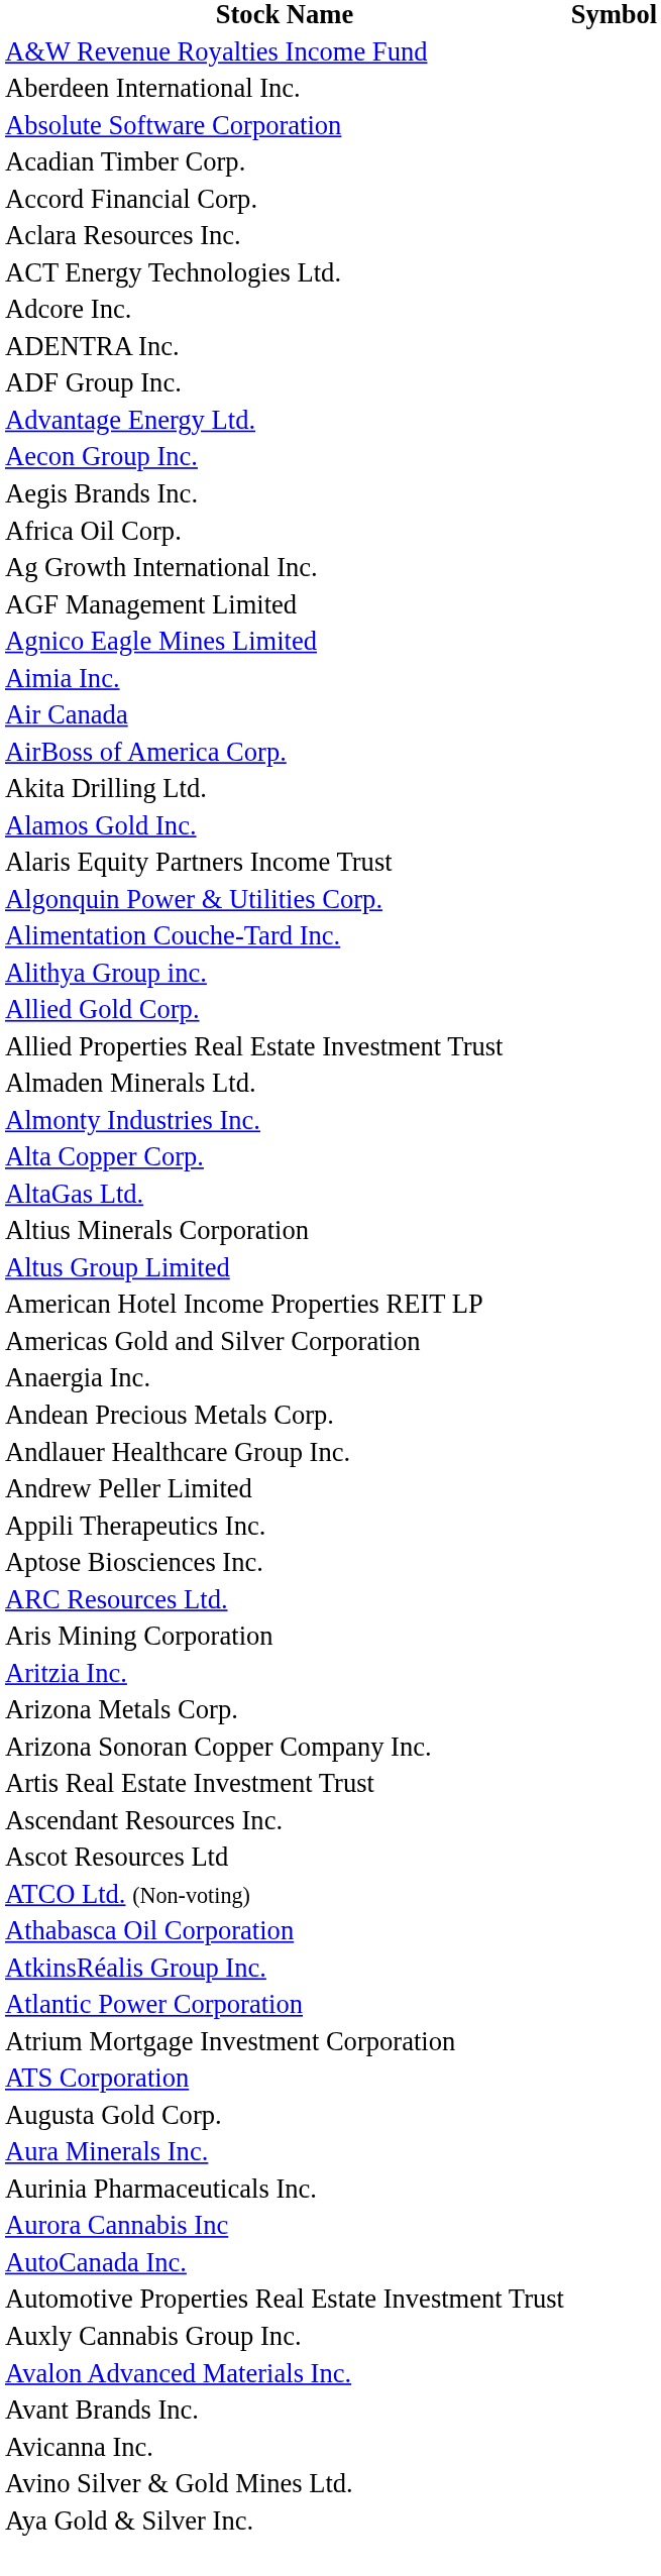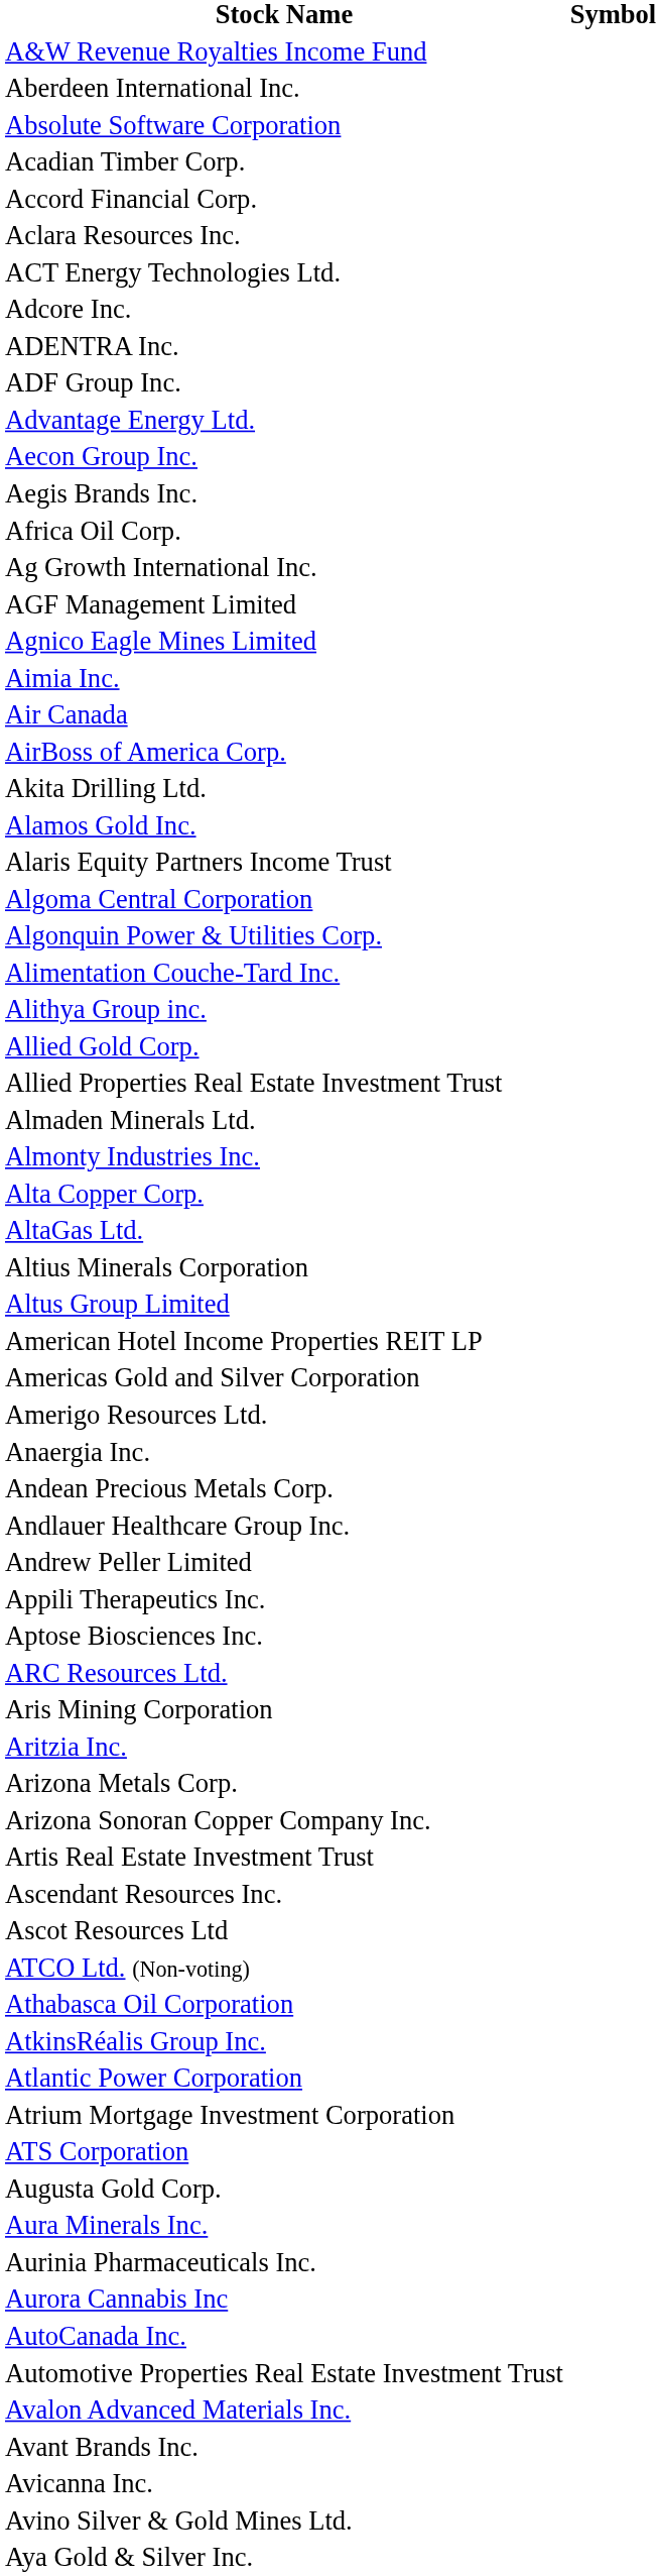+ row: Algoma Central Corporation
+ row: Amerigo Resources Ltd.
- row: Auxly Cannabis Group Inc.
